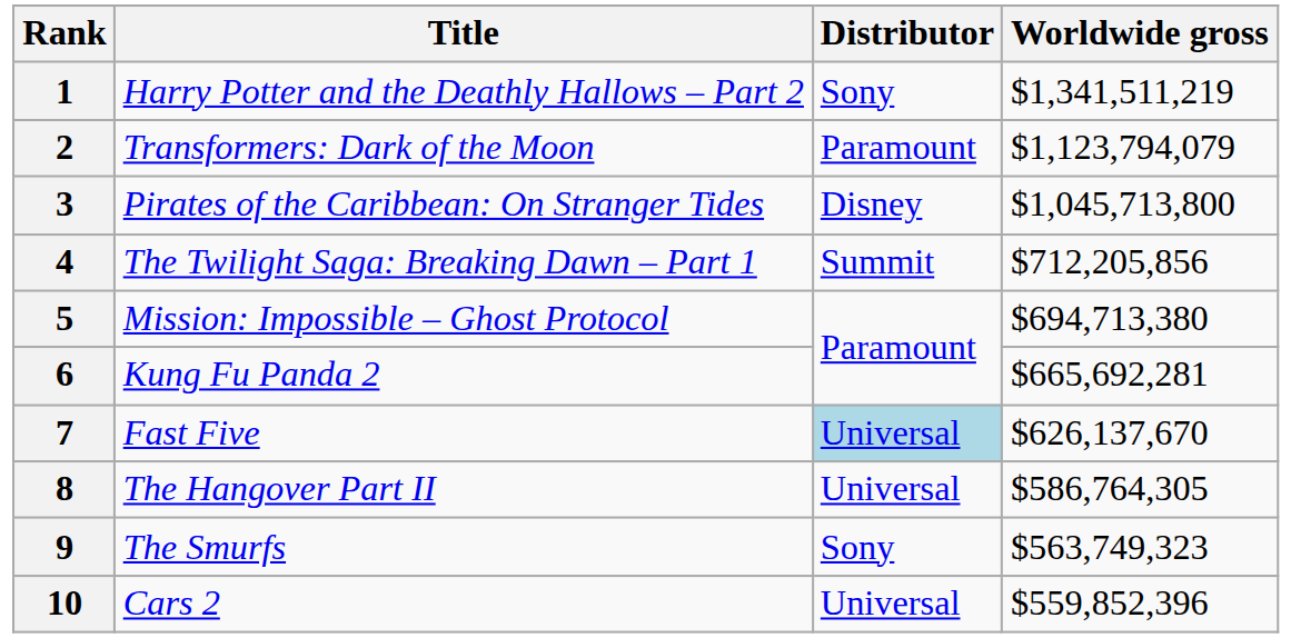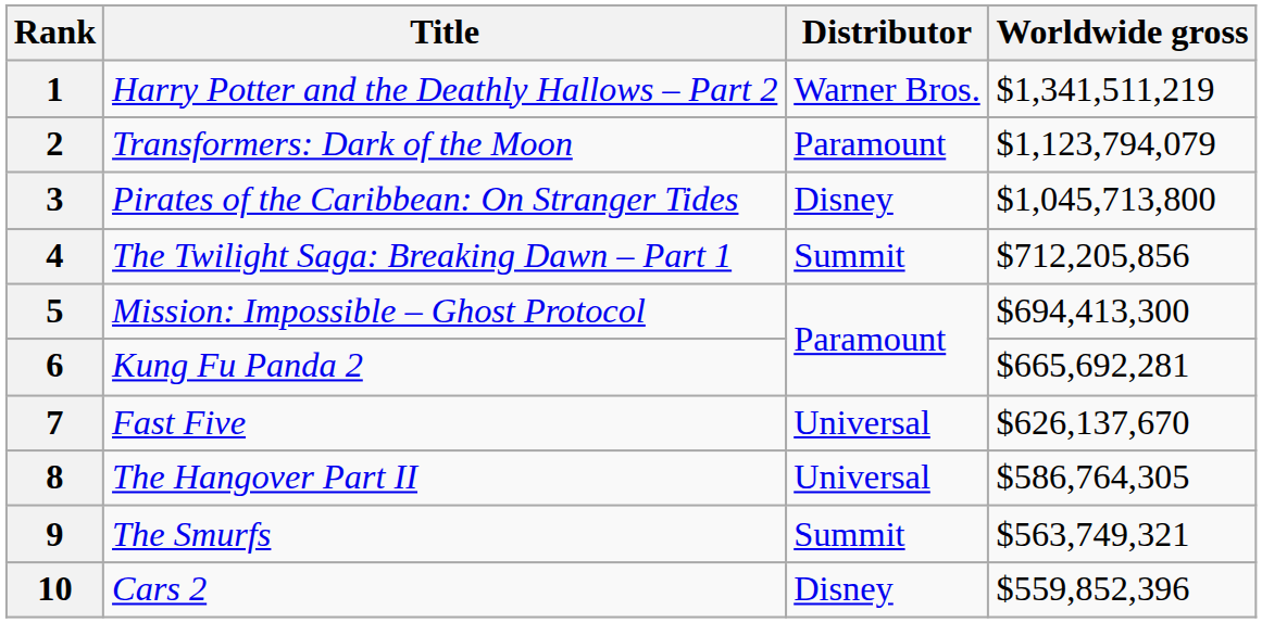1 | Distributor: Sony -> Warner Bros.
5 | Worldwide gross: $694,713,380 -> $694,413,300
7 | Distributor: lightblue background -> no background
9 | Distributor: Sony -> Summit
9 | Worldwide gross: $563,749,323 -> $563,749,321
10 | Distributor: Universal -> Disney
